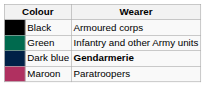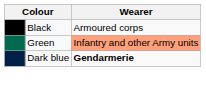Green | Wearer: no background -> lightsalmon background
- row: Maroon | Paratroopers
